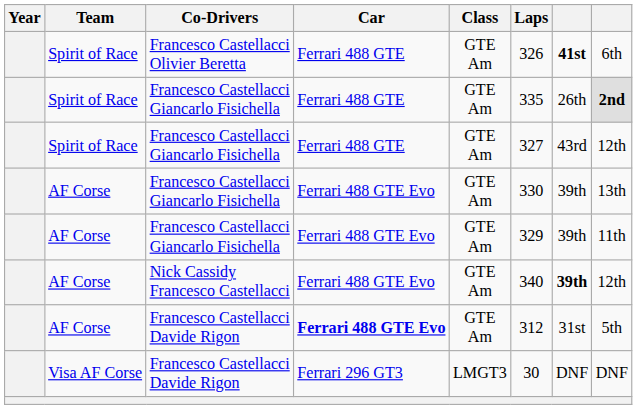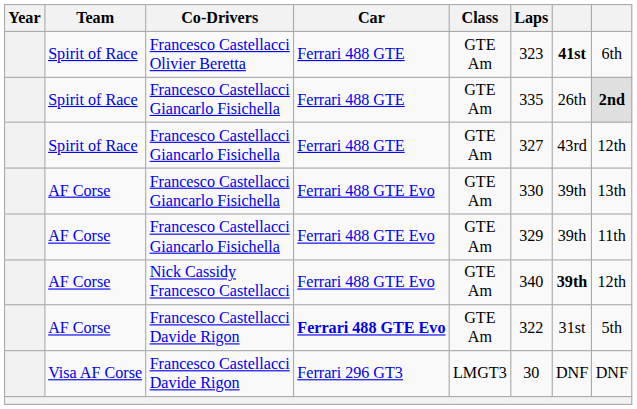Francesco Castellacci Olivier Beretta | Laps: 326 -> 323
AF Corse / Francesco Castellacci Davide Rigon | Laps: 312 -> 322
